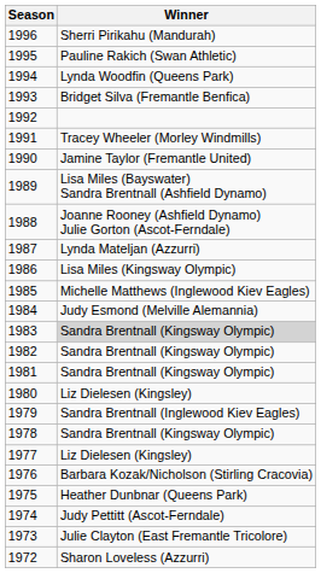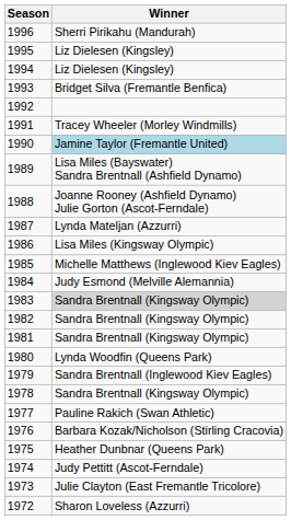1995 | Winner: Pauline Rakich (Swan Athletic) -> Liz Dielesen (Kingsley)
1994 | Winner: Lynda Woodfin (Queens Park) -> Liz Dielesen (Kingsley)
1990 | Winner: no background -> lightblue background
1980 | Winner: Liz Dielesen (Kingsley) -> Lynda Woodfin (Queens Park)
1977 | Winner: Liz Dielesen (Kingsley) -> Pauline Rakich (Swan Athletic)
